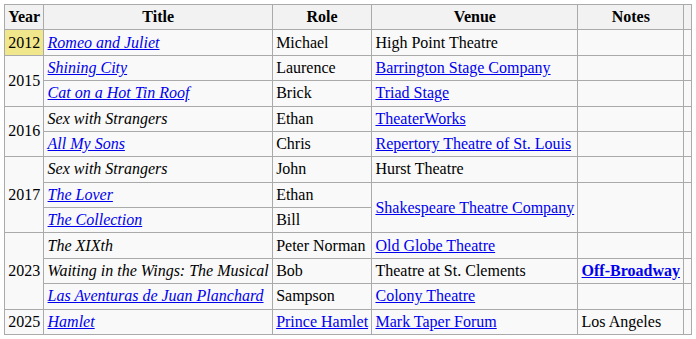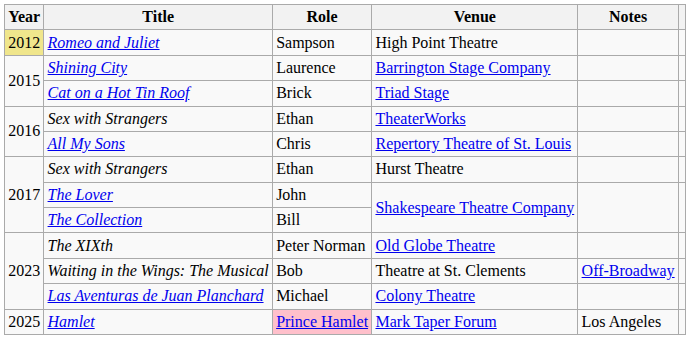Romeo and Juliet | Role: Michael -> Sampson
Sex with Strangers / Hurst Theatre | Role: John -> Ethan
The Lover | Role: Ethan -> John
Waiting in the Wings: The Musical | Notes: bold -> normal
Las Aventuras de Juan Planchard | Role: Sampson -> Michael
Hamlet | Role: no background -> pink background
